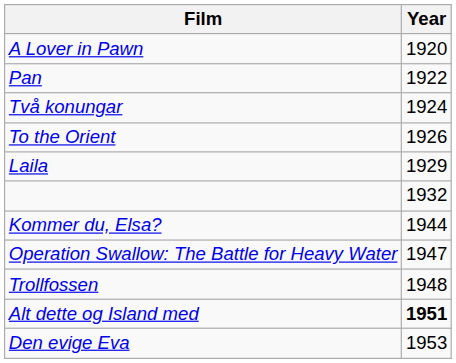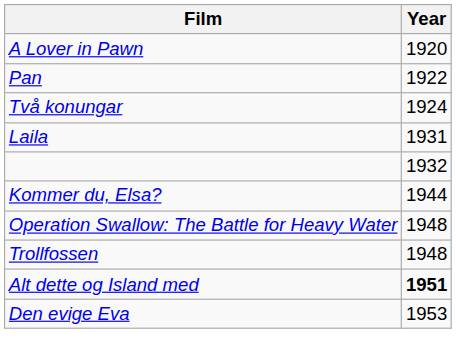- row: To the Orient | 1926
Laila | Year: 1929 -> 1931
Operation Swallow: The Battle for Heavy Water | Year: 1947 -> 1948
